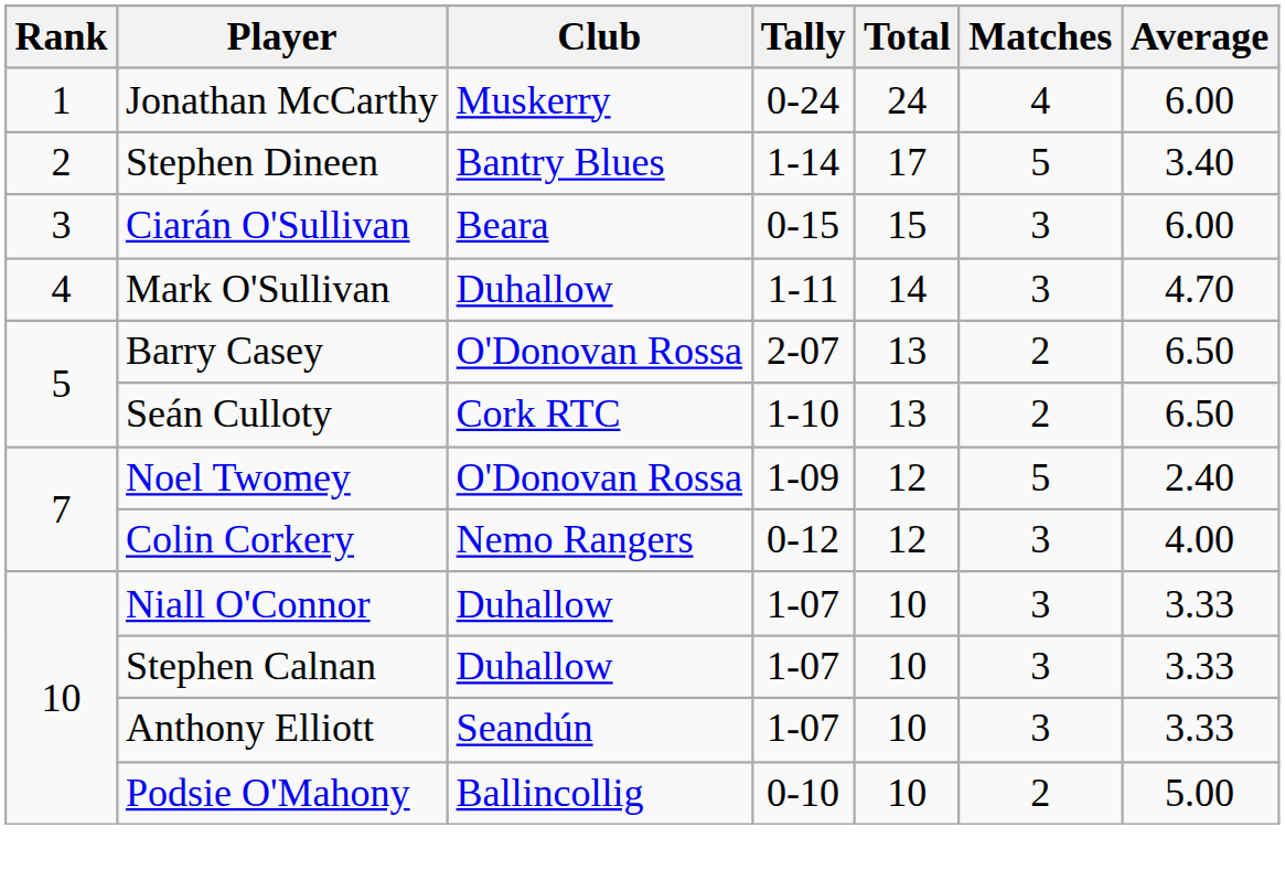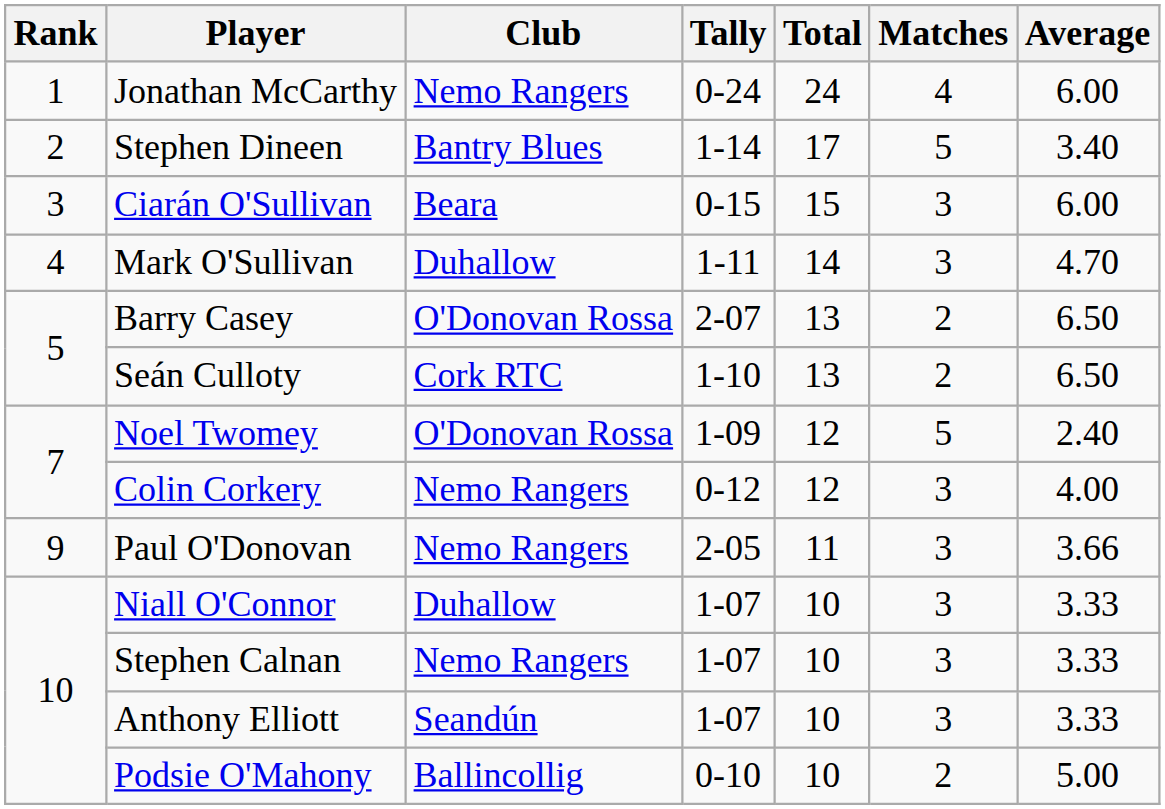Jonathan McCarthy | Club: Muskerry -> Nemo Rangers
+ row: 9 | Paul O'Donovan | Nemo Rangers | 2-05 | 11 | 3 | 3.66
Stephen Calnan | Club: Duhallow -> Nemo Rangers
